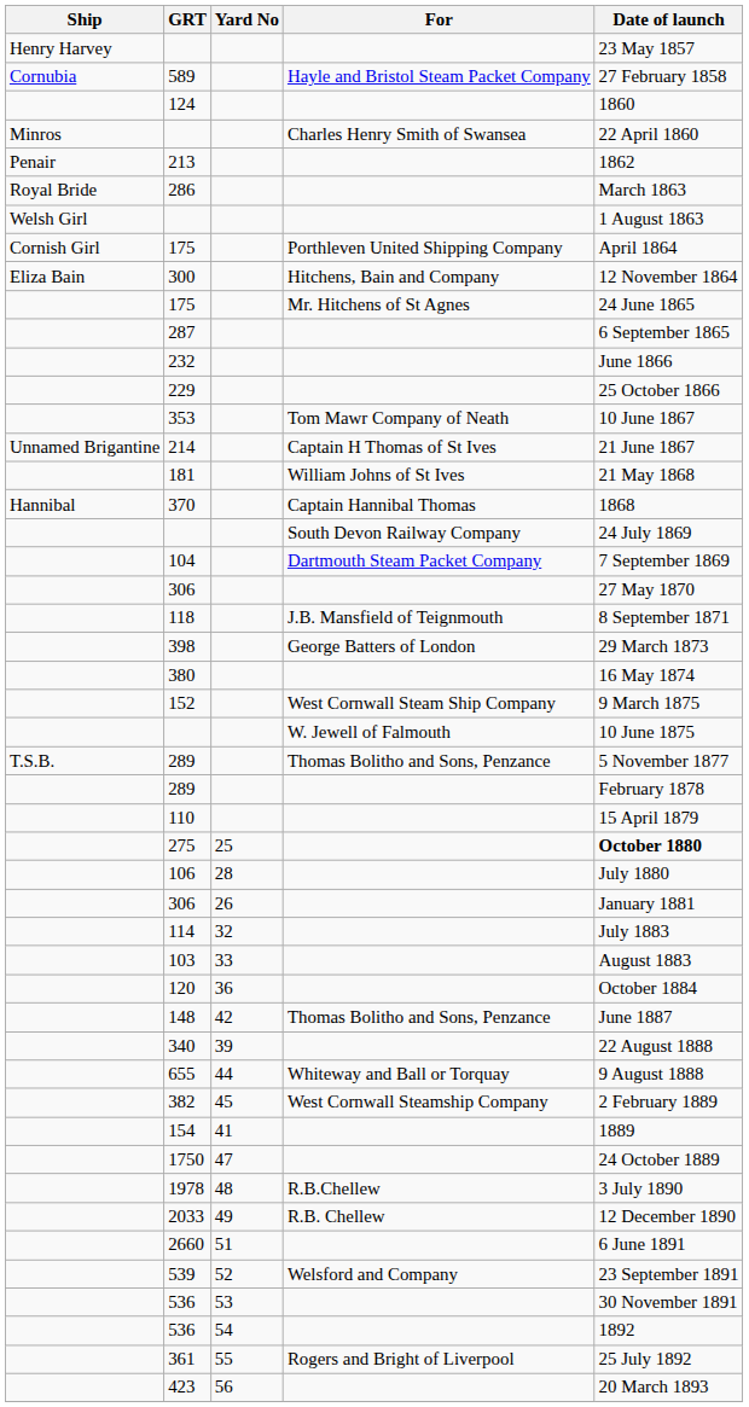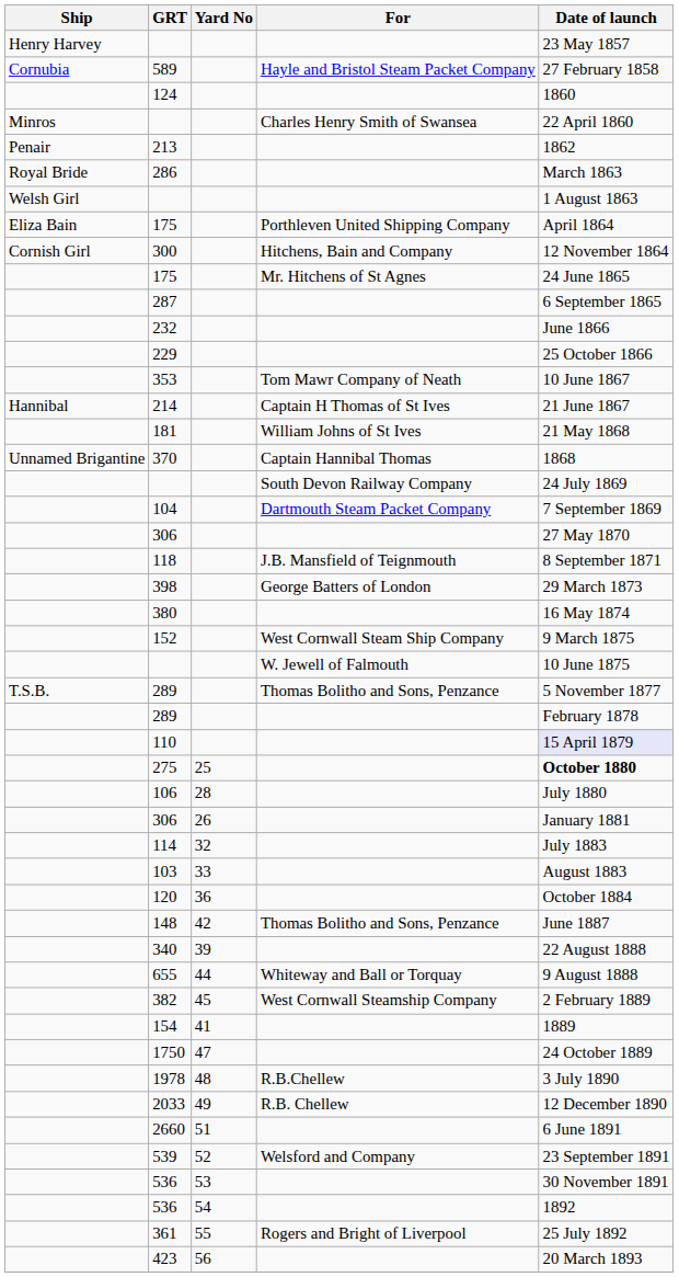175 / Porthleven United Shipping Company | Ship: Cornish Girl -> Eliza Bain
300 | Ship: Eliza Bain -> Cornish Girl
214 | Ship: Unnamed Brigantine -> Hannibal
370 | Ship: Hannibal -> Unnamed Brigantine
110 | Date of launch: no background -> lavender background
